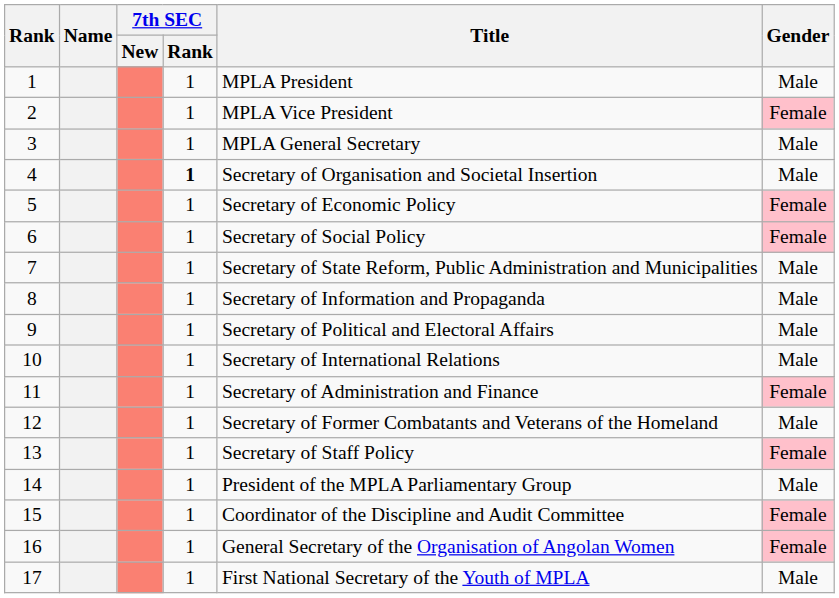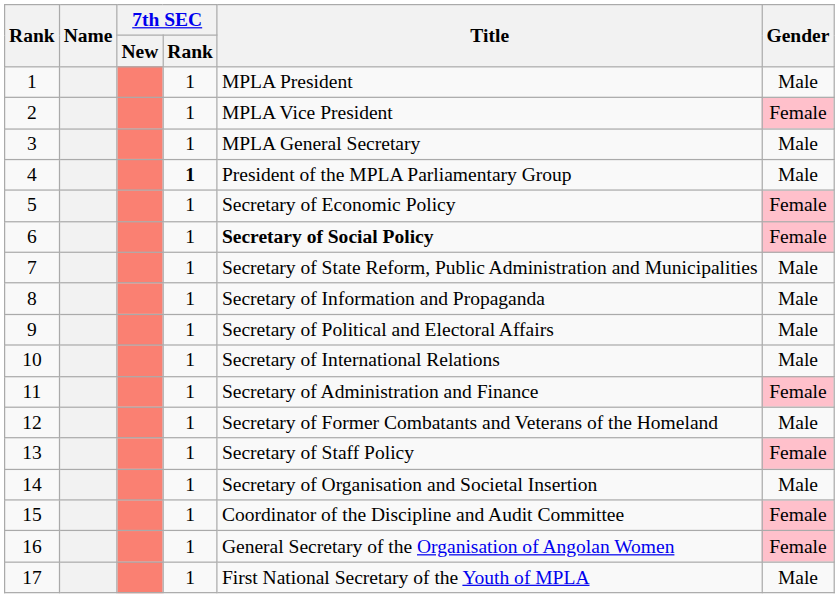4 | Title: Secretary of Organisation and Societal Insertion -> President of the MPLA Parliamentary Group
6 | Title: normal -> bold
14 | Title: President of the MPLA Parliamentary Group -> Secretary of Organisation and Societal Insertion
